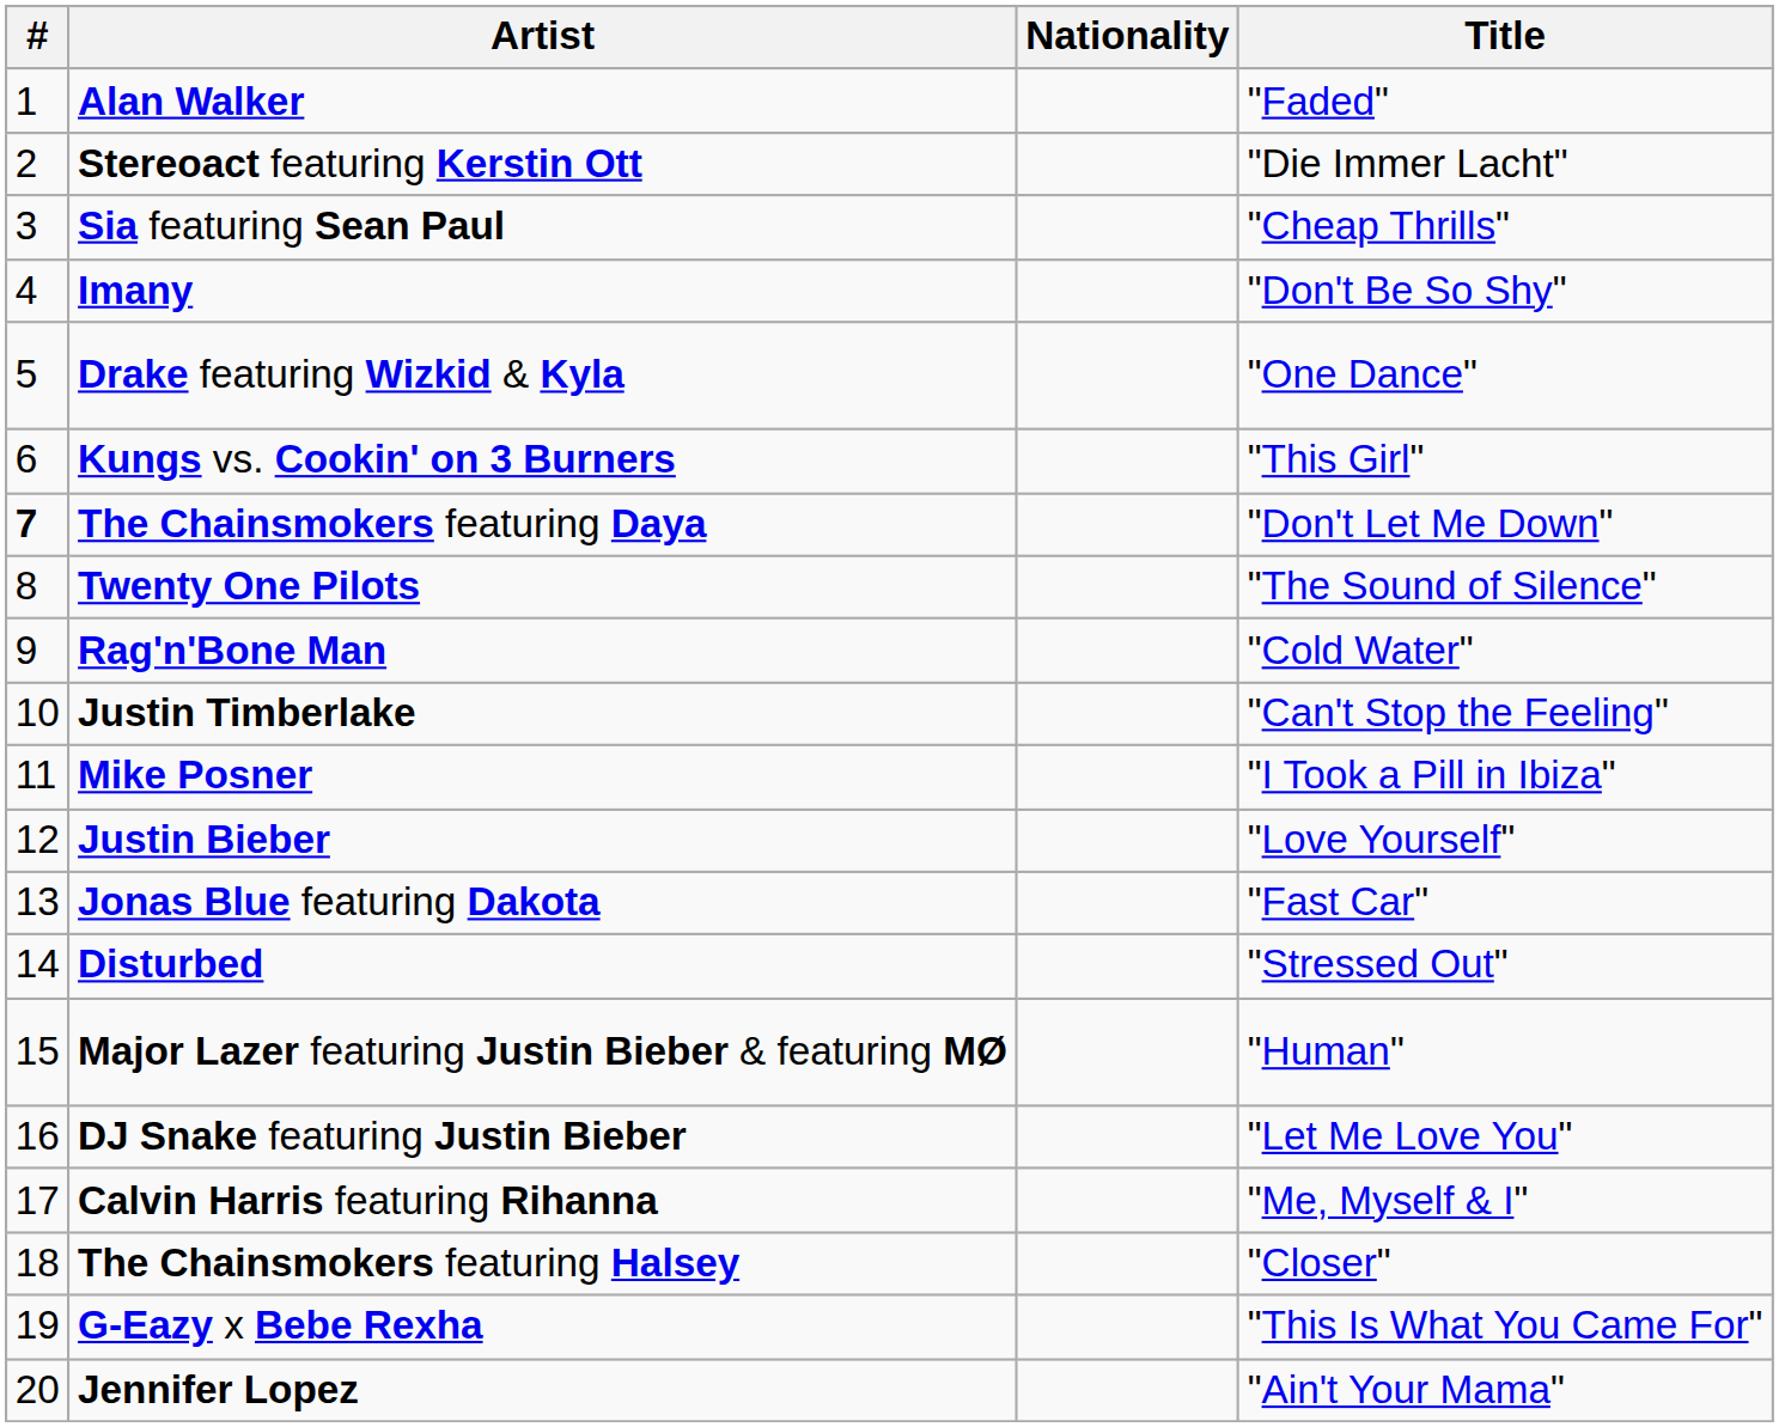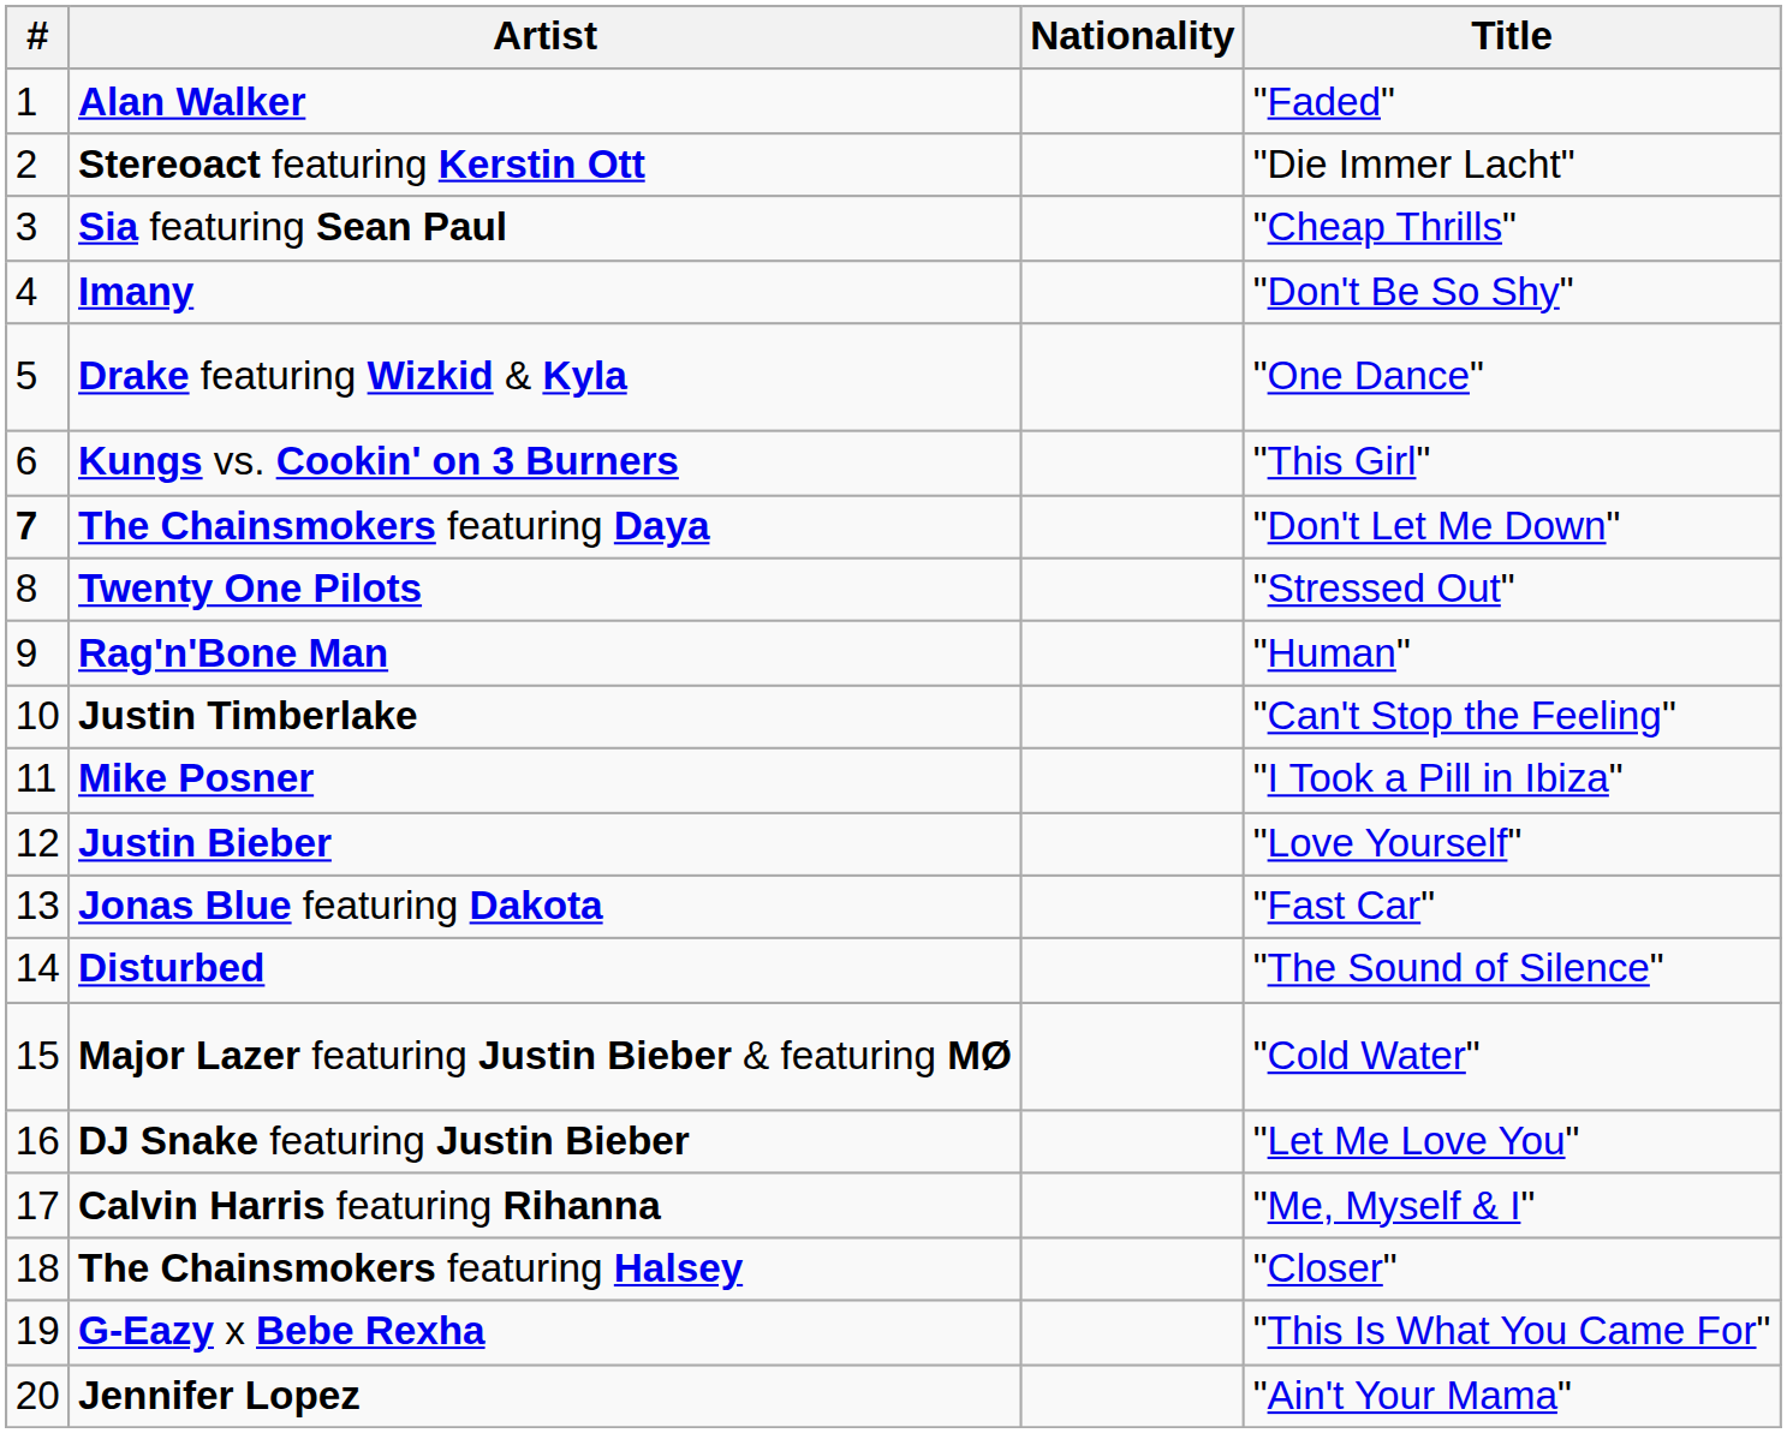Twenty One Pilots | Title: "The Sound of Silence" -> "Stressed Out"
Rag'n'Bone Man | Title: "Cold Water" -> "Human"
Disturbed | Title: "Stressed Out" -> "The Sound of Silence"
Major Lazer featuring Justin Bieber & featuring MØ | Title: "Human" -> "Cold Water"
